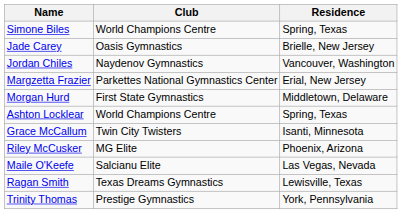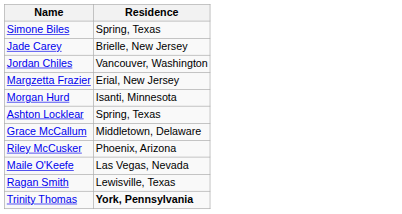- column: Club | World Champions Centre | Oasis Gymnastics | Naydenov Gymnastics | Parkettes National Gymnastics Center | First State Gymnastics | World Champions Centre | Twin City Twisters | MG Elite | Salcianu Elite | Texas Dreams Gymnastics | Prestige Gymnastics
Morgan Hurd | Residence: Middletown, Delaware -> Isanti, Minnesota
Grace McCallum | Residence: Isanti, Minnesota -> Middletown, Delaware
Trinity Thomas | Residence: normal -> bold
